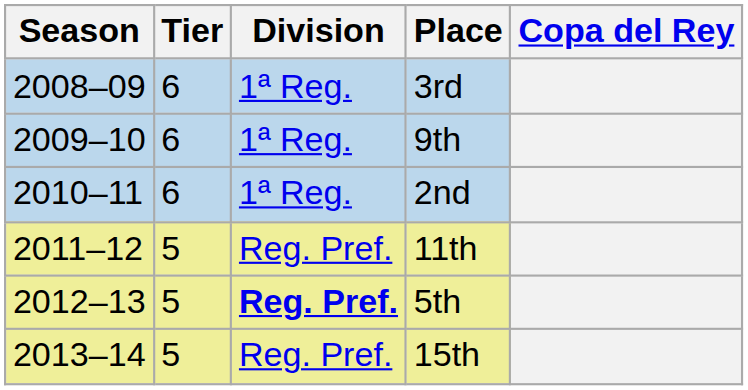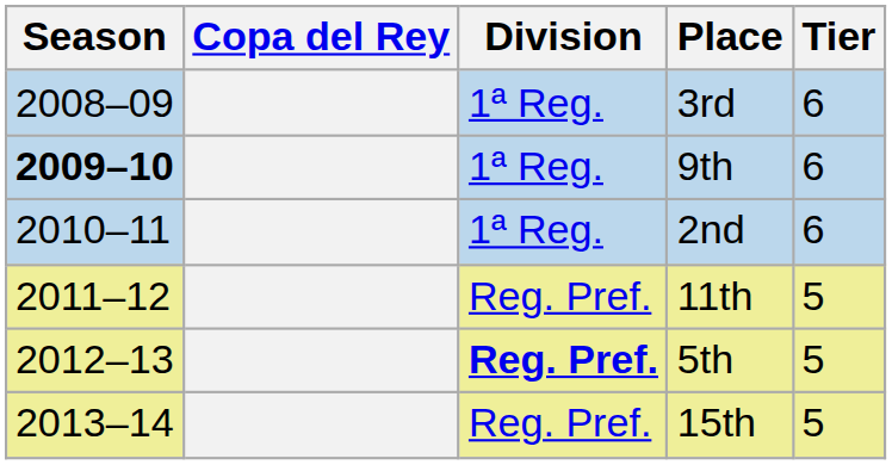columns swapped: Tier <-> Copa del Rey
9th | Season: normal -> bold
